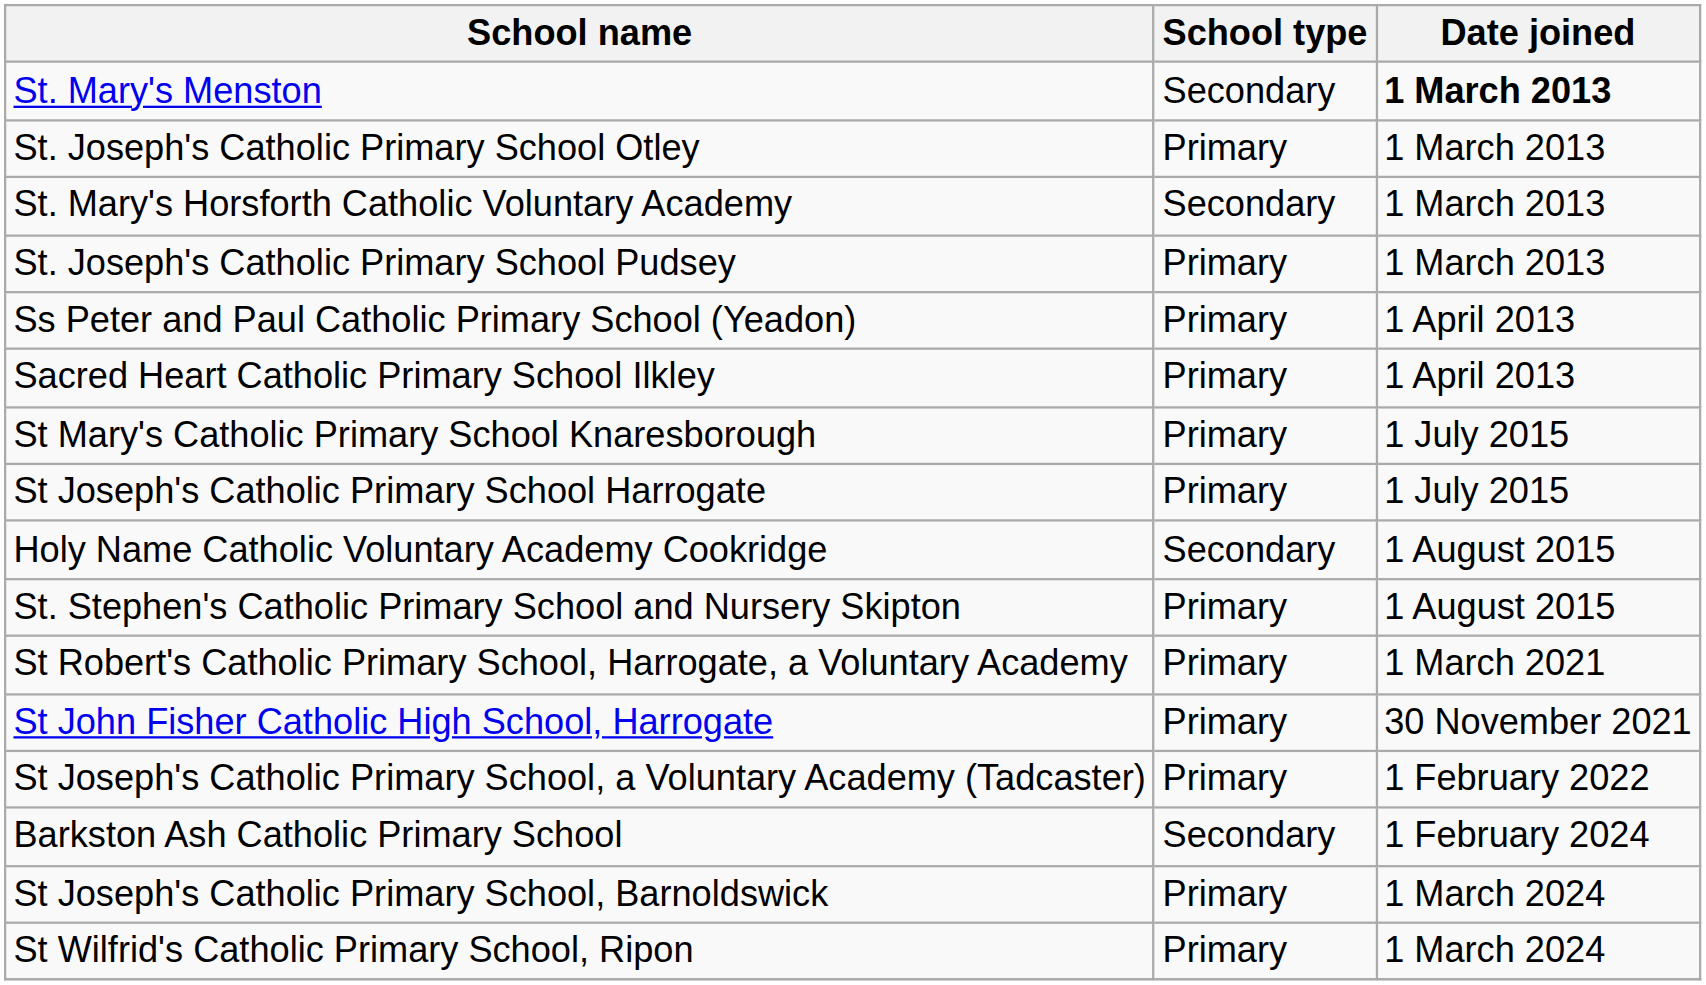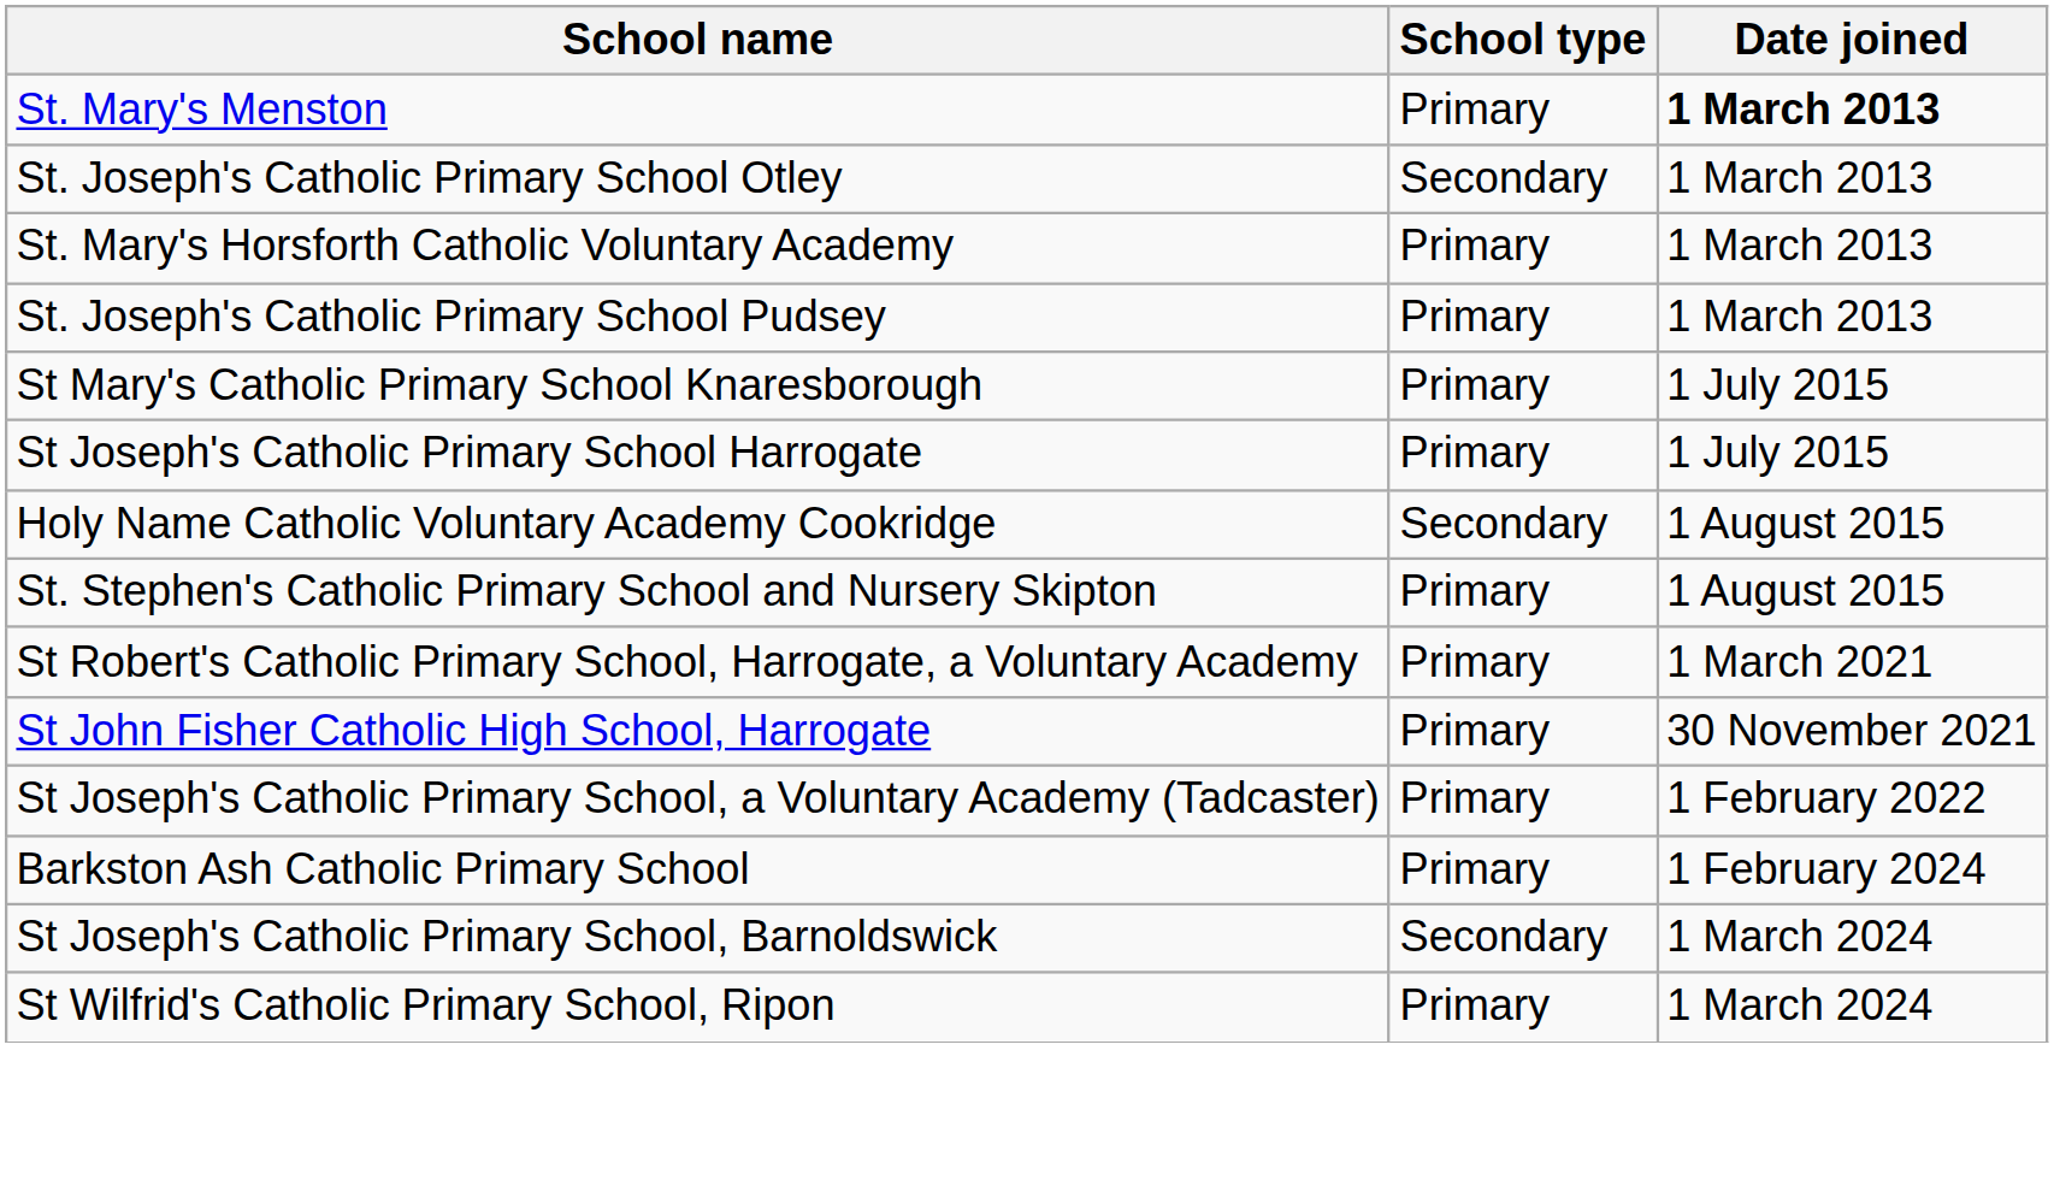St. Mary's Menston | School type: Secondary -> Primary
St. Joseph's Catholic Primary School Otley | School type: Primary -> Secondary
St. Mary's Horsforth Catholic Voluntary Academy | School type: Secondary -> Primary
- row: Ss Peter and Paul Catholic Primary School (Yeadon) | Primary | 1 April 2013
- row: Sacred Heart Catholic Primary School Ilkley | Primary | 1 April 2013
Barkston Ash Catholic Primary School | School type: Secondary -> Primary
St Joseph's Catholic Primary School, Barnoldswick | School type: Primary -> Secondary
